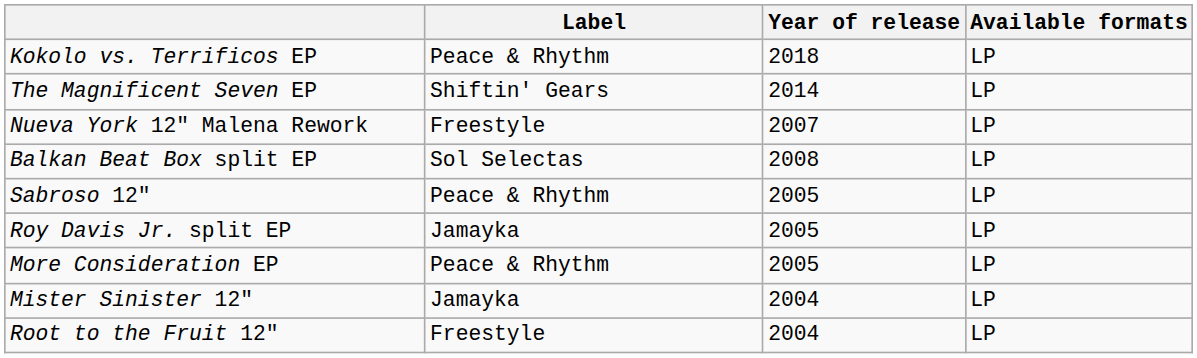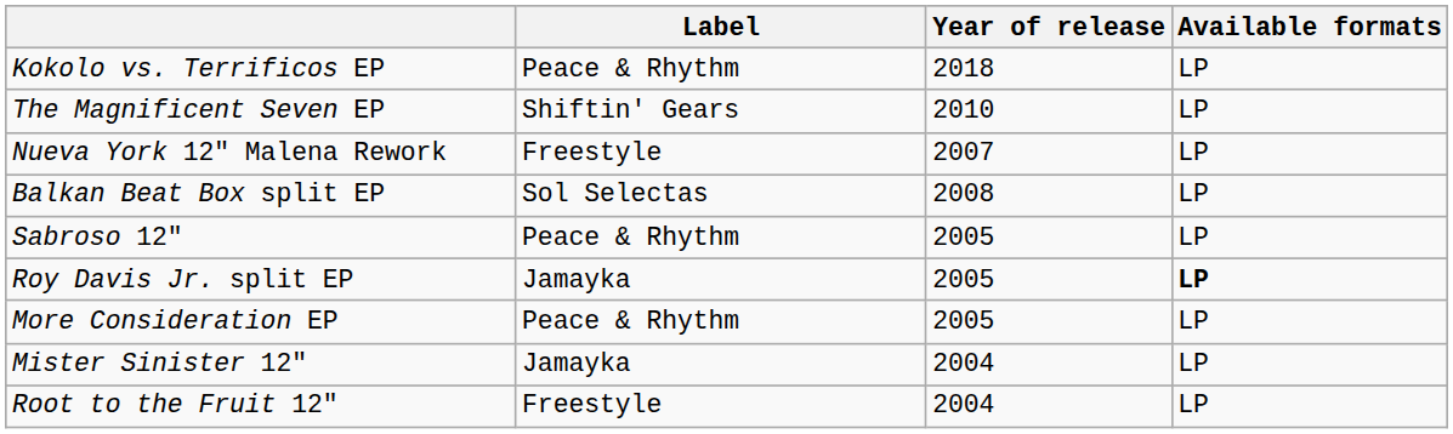The Magnificent Seven EP | Year of release: 2014 -> 2010
Roy Davis Jr. split EP | Available formats: normal -> bold
